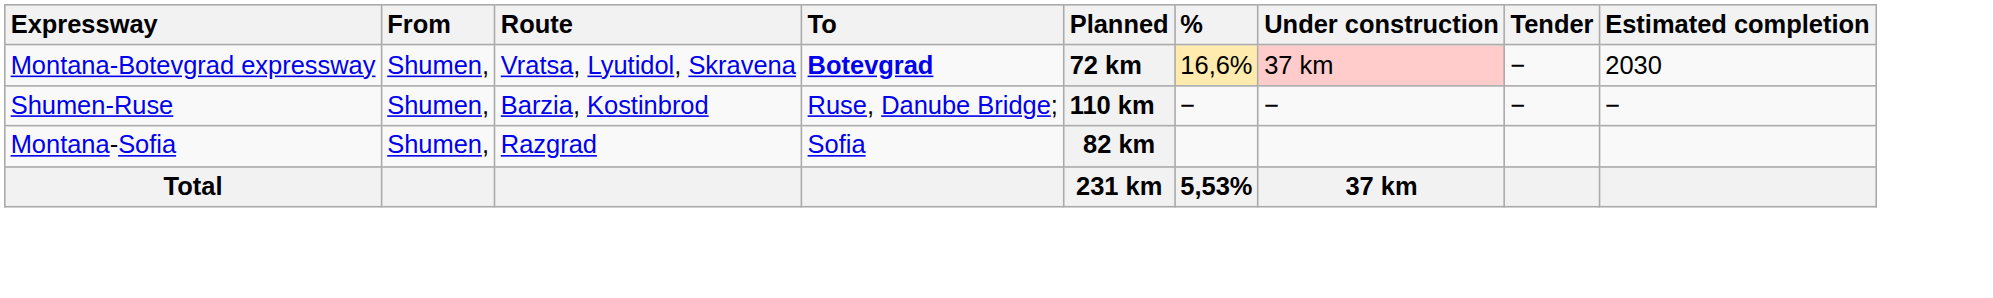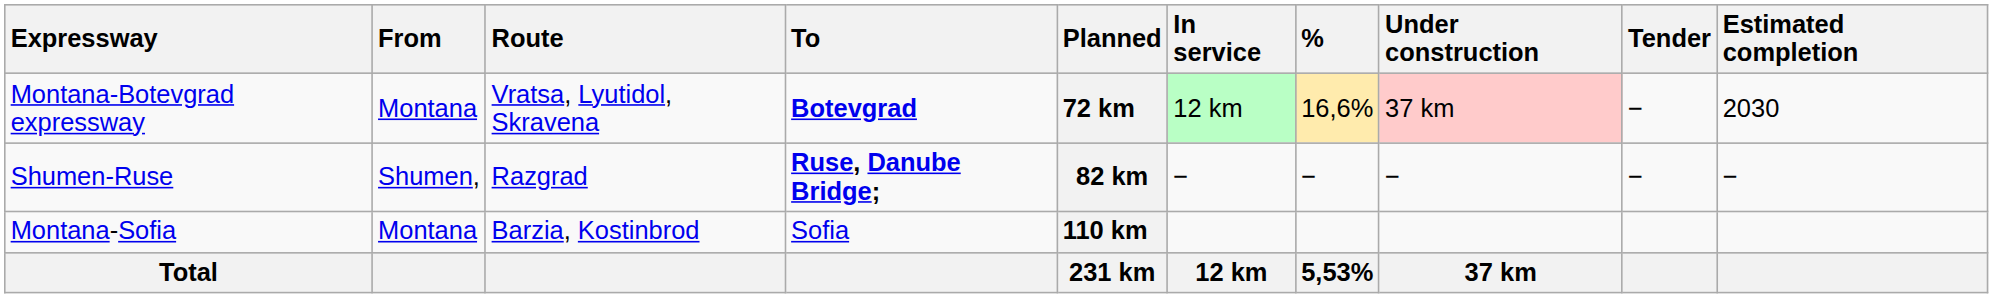+ column: In service | 12 km | − | 12 km
Montana-Botevgrad expressway | From: Shumen, -> Montana
Shumen-Ruse | Route: Barzia, Kostinbrod -> Razgrad
Shumen-Ruse | To: normal -> bold
Shumen-Ruse | Planned: 110 km -> 82 km
Montana-Sofia | From: Shumen, -> Montana
Montana-Sofia | Route: Razgrad -> Barzia, Kostinbrod
Montana-Sofia | Planned: 82 km -> 110 km
